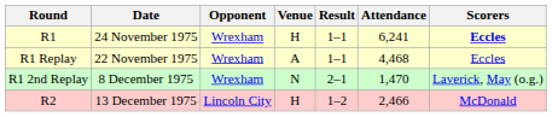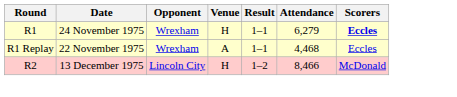R1 | Attendance: 6,241 -> 6,279
- row: R1 2nd Replay | 8 December 1975 | Wrexham | N | 2–1 | 1,470 | Laverick, May (o.g.)
R2 | Attendance: 2,466 -> 8,466
